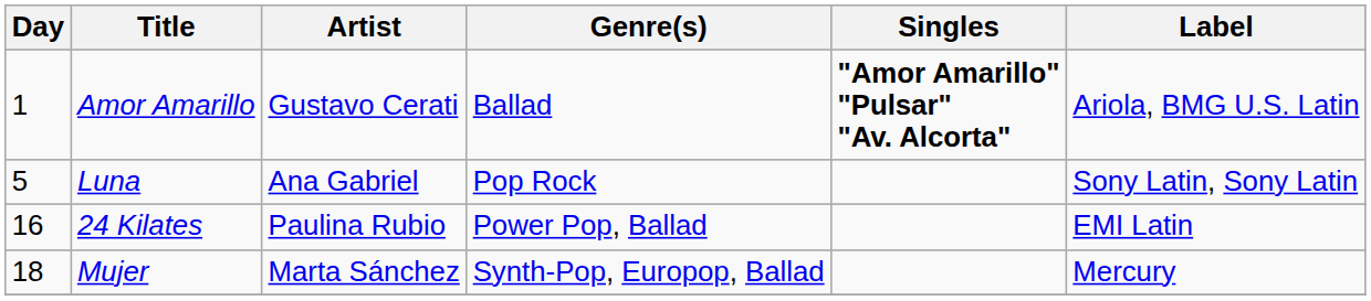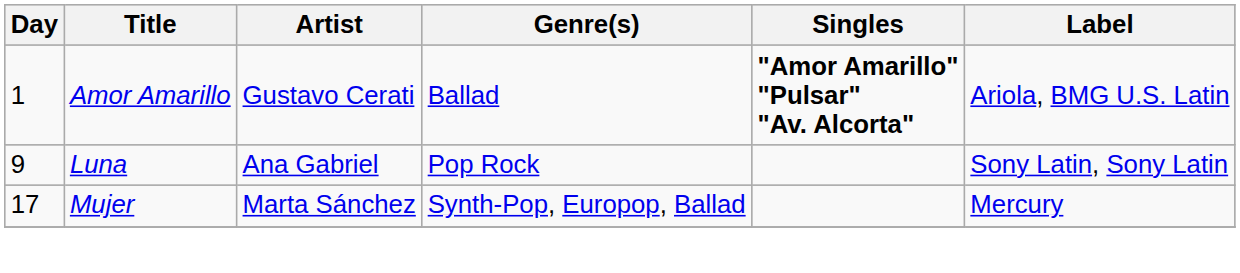Luna | Day: 5 -> 9
- row: 16 | 24 Kilates | Paulina Rubio | Power Pop, Ballad | EMI Latin
Mujer | Day: 18 -> 17
